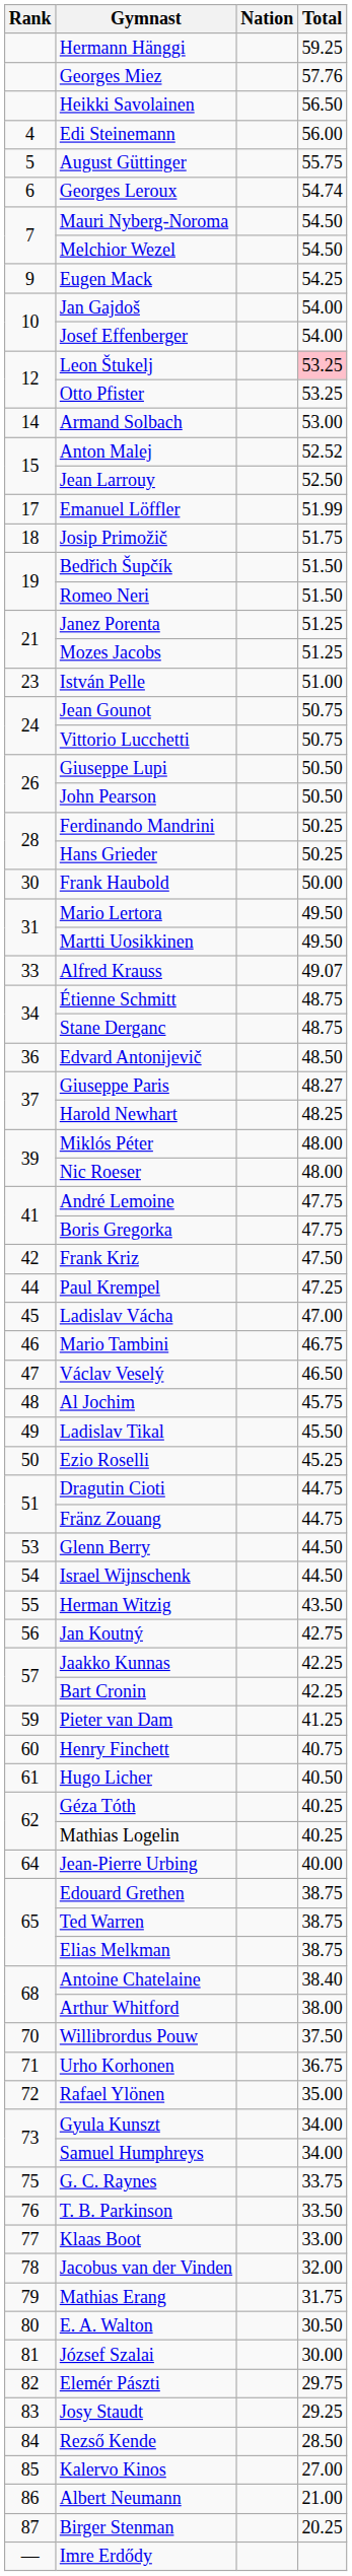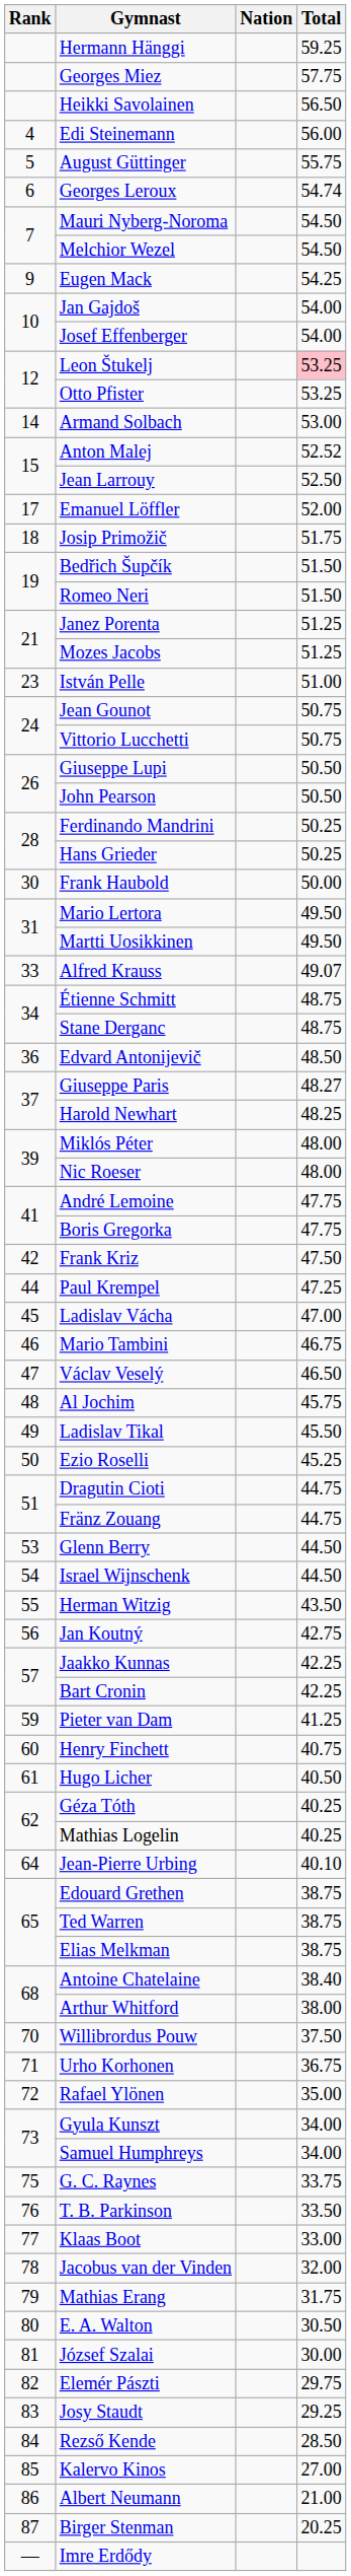Georges Miez | Total: 57.76 -> 57.75
Emanuel Löffler | Total: 51.99 -> 52.00
Jean-Pierre Urbing | Total: 40.00 -> 40.10
